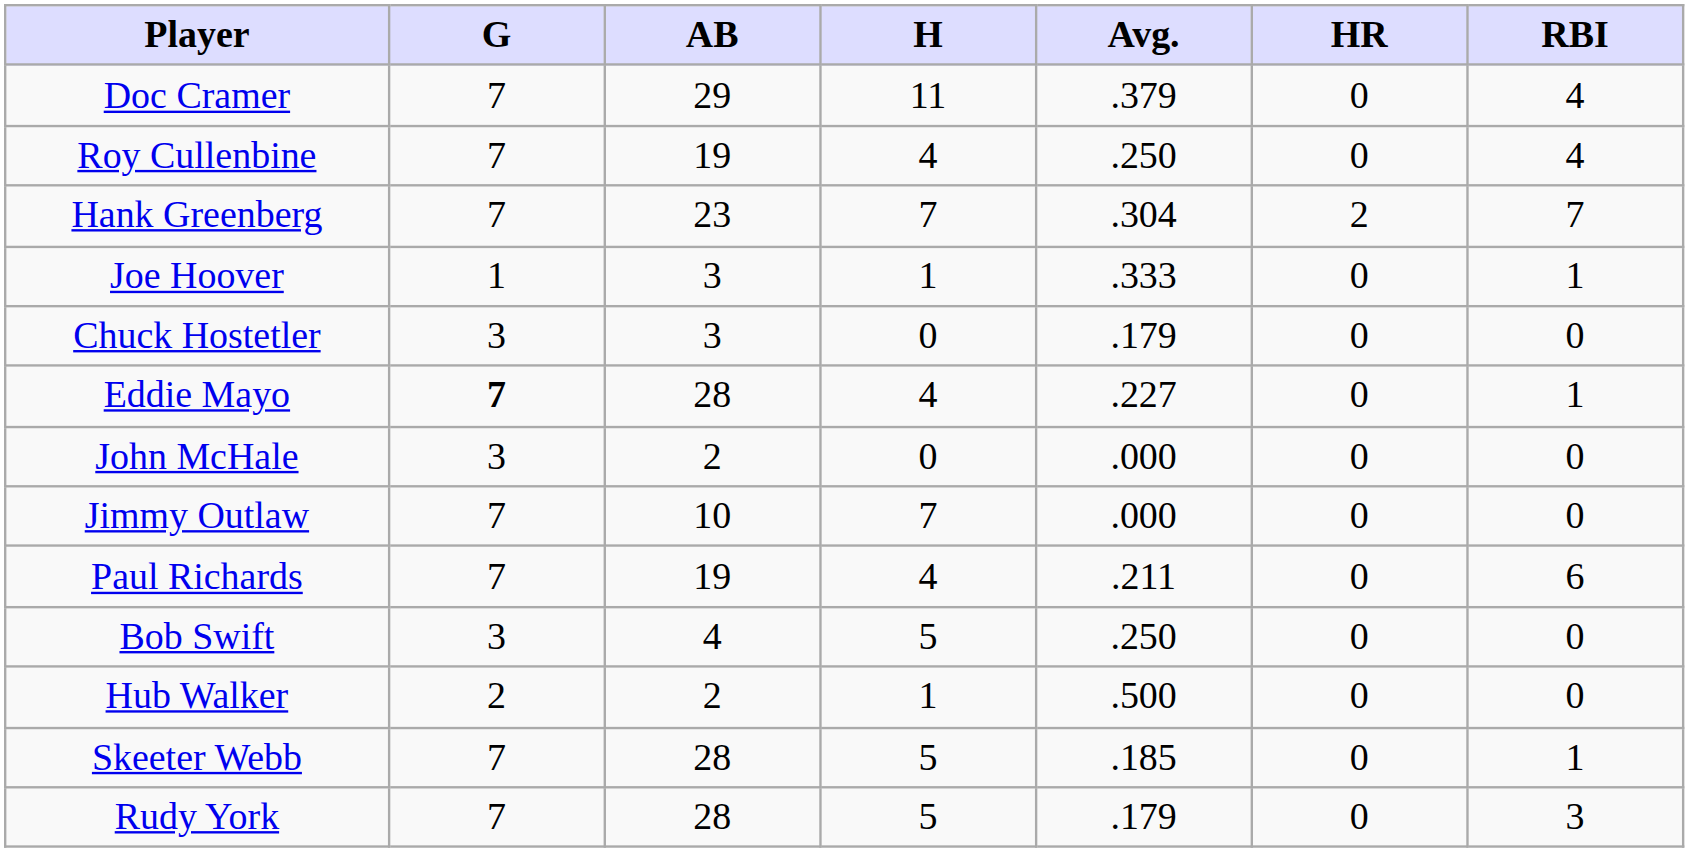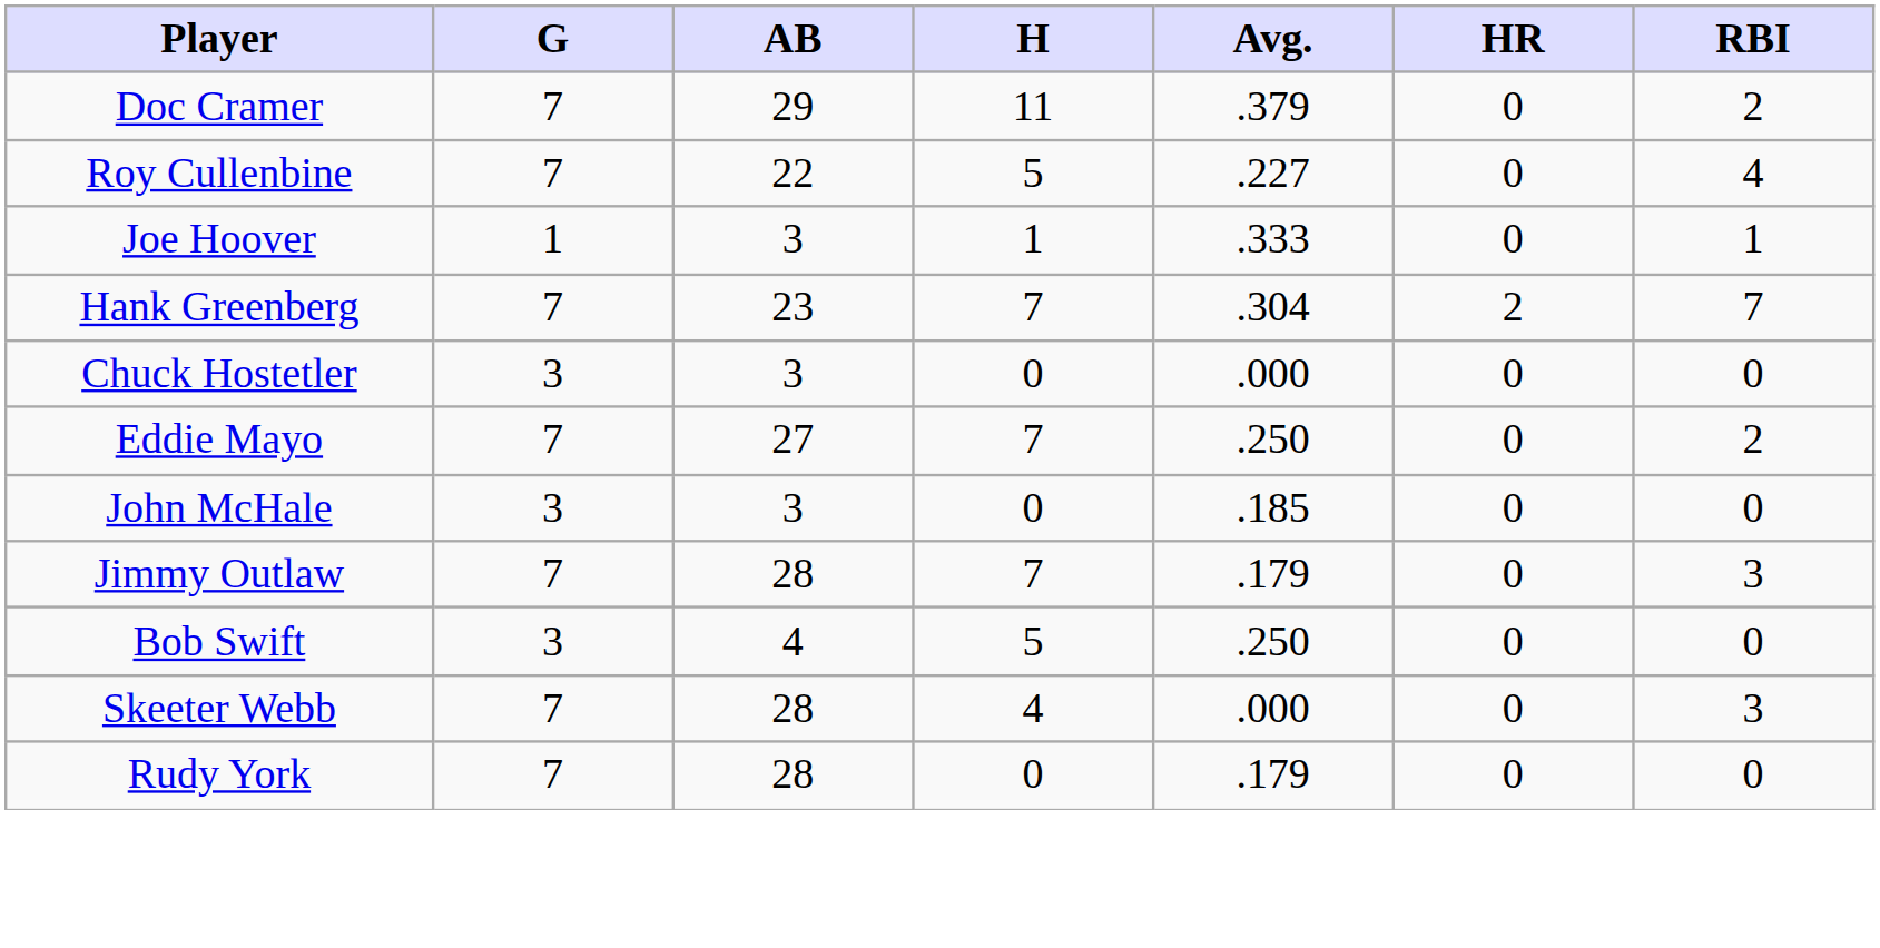Doc Cramer | RBI: 4 -> 2
Roy Cullenbine | AB: 19 -> 22
Roy Cullenbine | H: 4 -> 5
Roy Cullenbine | Avg.: .250 -> .227
rows swapped: Hank Greenberg <-> Joe Hoover
Chuck Hostetler | Avg.: .179 -> .000
Eddie Mayo | G: bold -> normal
Eddie Mayo | AB: 28 -> 27
Eddie Mayo | H: 4 -> 7
Eddie Mayo | Avg.: .227 -> .250
Eddie Mayo | RBI: 1 -> 2
John McHale | AB: 2 -> 3
John McHale | Avg.: .000 -> .185
Jimmy Outlaw | AB: 10 -> 28
Jimmy Outlaw | Avg.: .000 -> .179
Jimmy Outlaw | RBI: 0 -> 3
- row: Paul Richards | 7 | 19 | 4 | .211 | 0 | 6
- row: Hub Walker | 2 | 2 | 1 | .500 | 0 | 0
Skeeter Webb | H: 5 -> 4
Skeeter Webb | Avg.: .185 -> .000
Skeeter Webb | RBI: 1 -> 3
Rudy York | H: 5 -> 0
Rudy York | RBI: 3 -> 0
